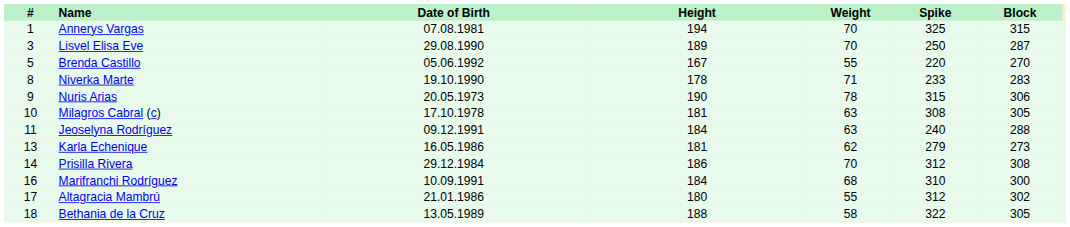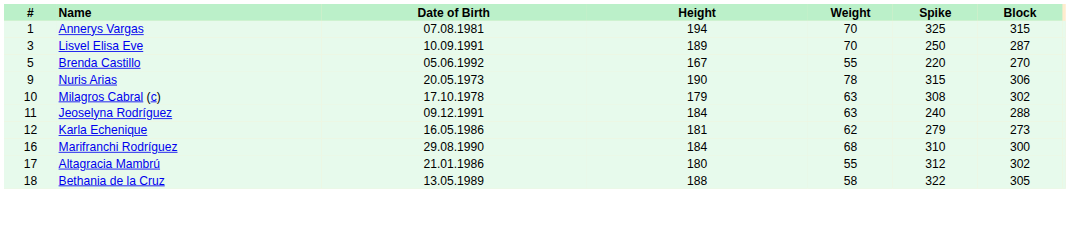Lisvel Elisa Eve | Date of Birth: 29.08.1990 -> 10.09.1991
- row: 8 | Niverka Marte | 19.10.1990 | 178 | 71 | 233 | 283
Milagros Cabral (c) | Height: 181 -> 179
Milagros Cabral (c) | Block: 305 -> 302
Karla Echenique | #: 13 -> 12
- row: 14 | Prisilla Rivera | 29.12.1984 | 186 | 70 | 312 | 308
Marifranchi Rodríguez | Date of Birth: 10.09.1991 -> 29.08.1990
